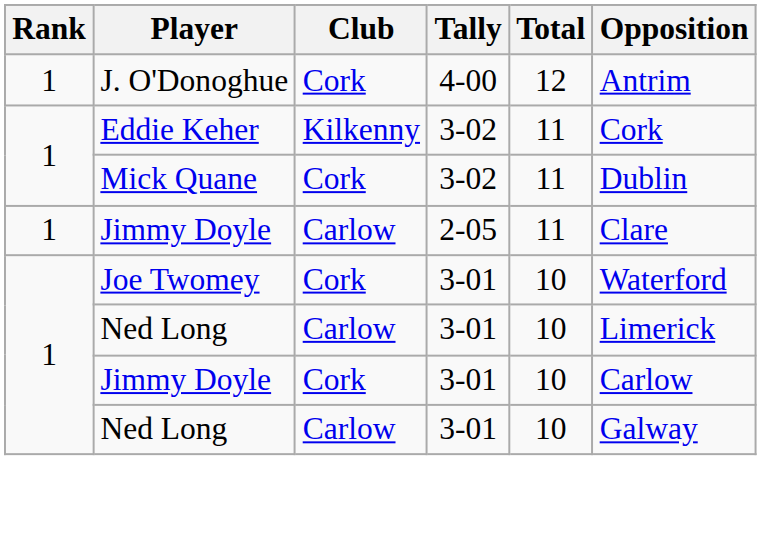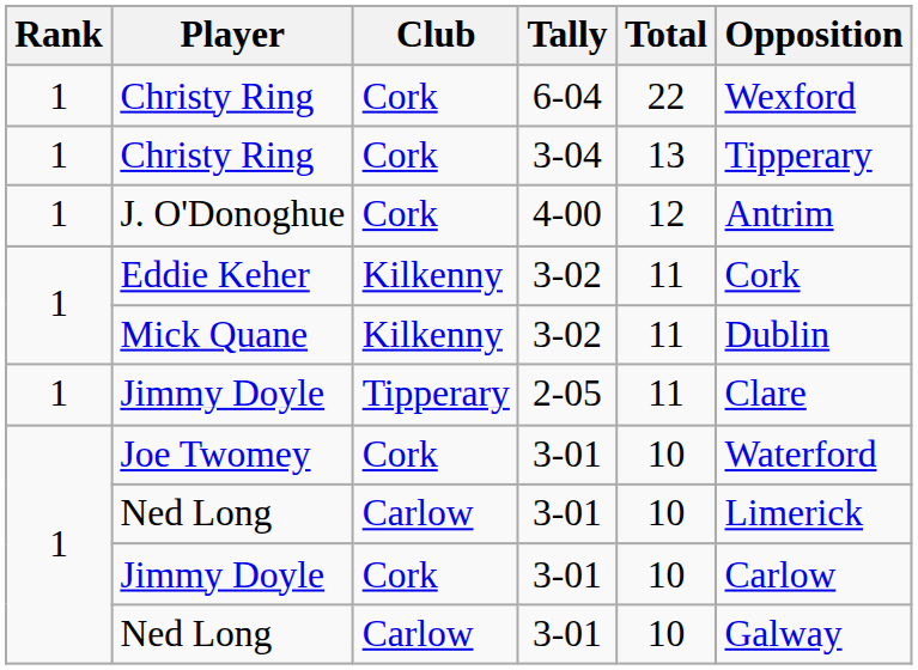+ row: 1 | Christy Ring | Cork | 6-04 | 22 | Wexford
+ row: 1 | Christy Ring | Cork | 3-04 | 13 | Tipperary
Mick Quane | Club: Cork -> Kilkenny
Jimmy Doyle / 2-05 | Club: Carlow -> Tipperary
